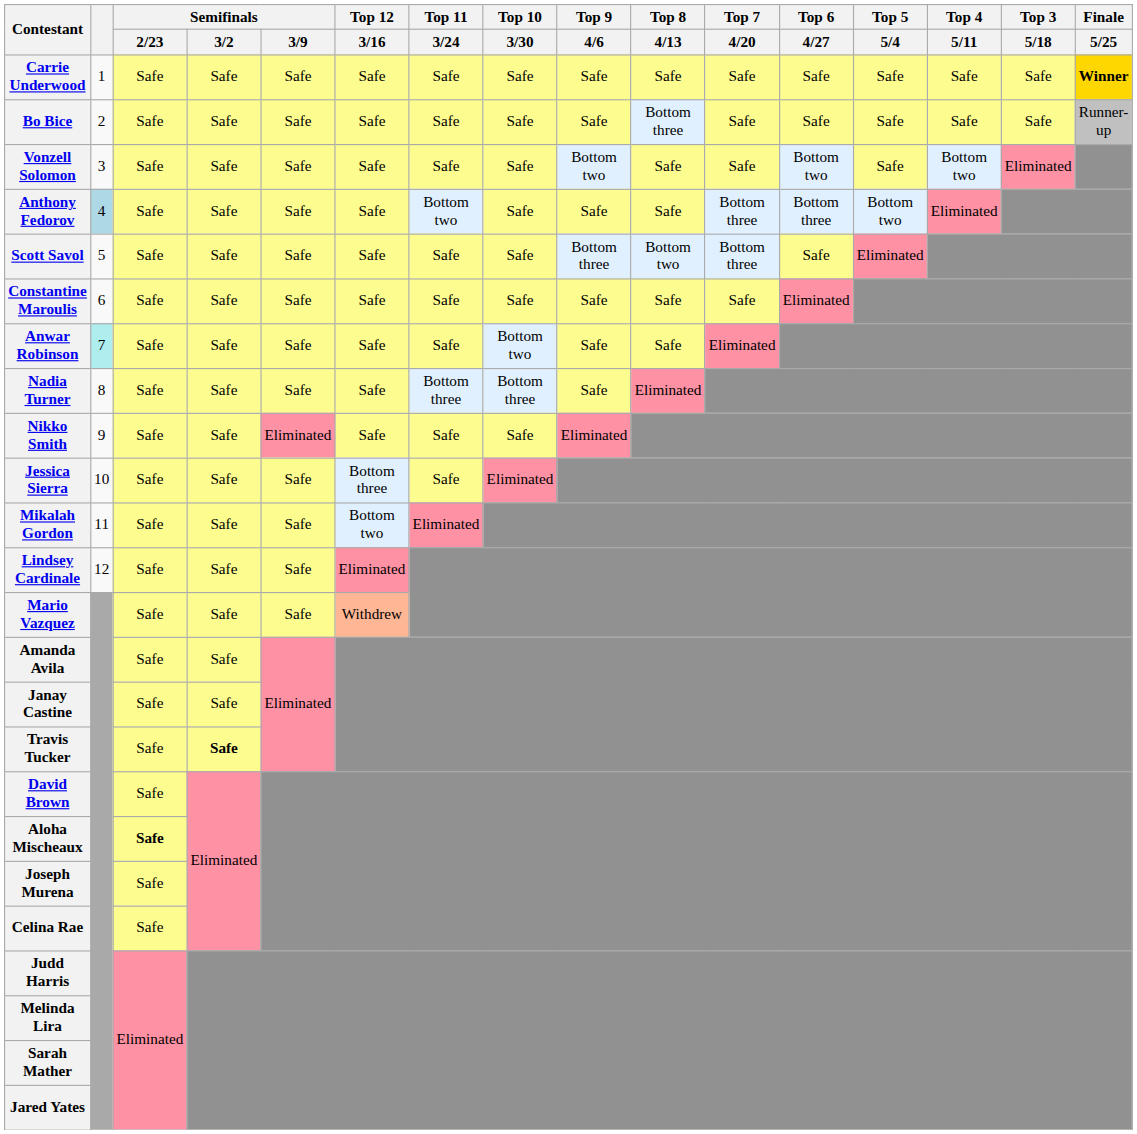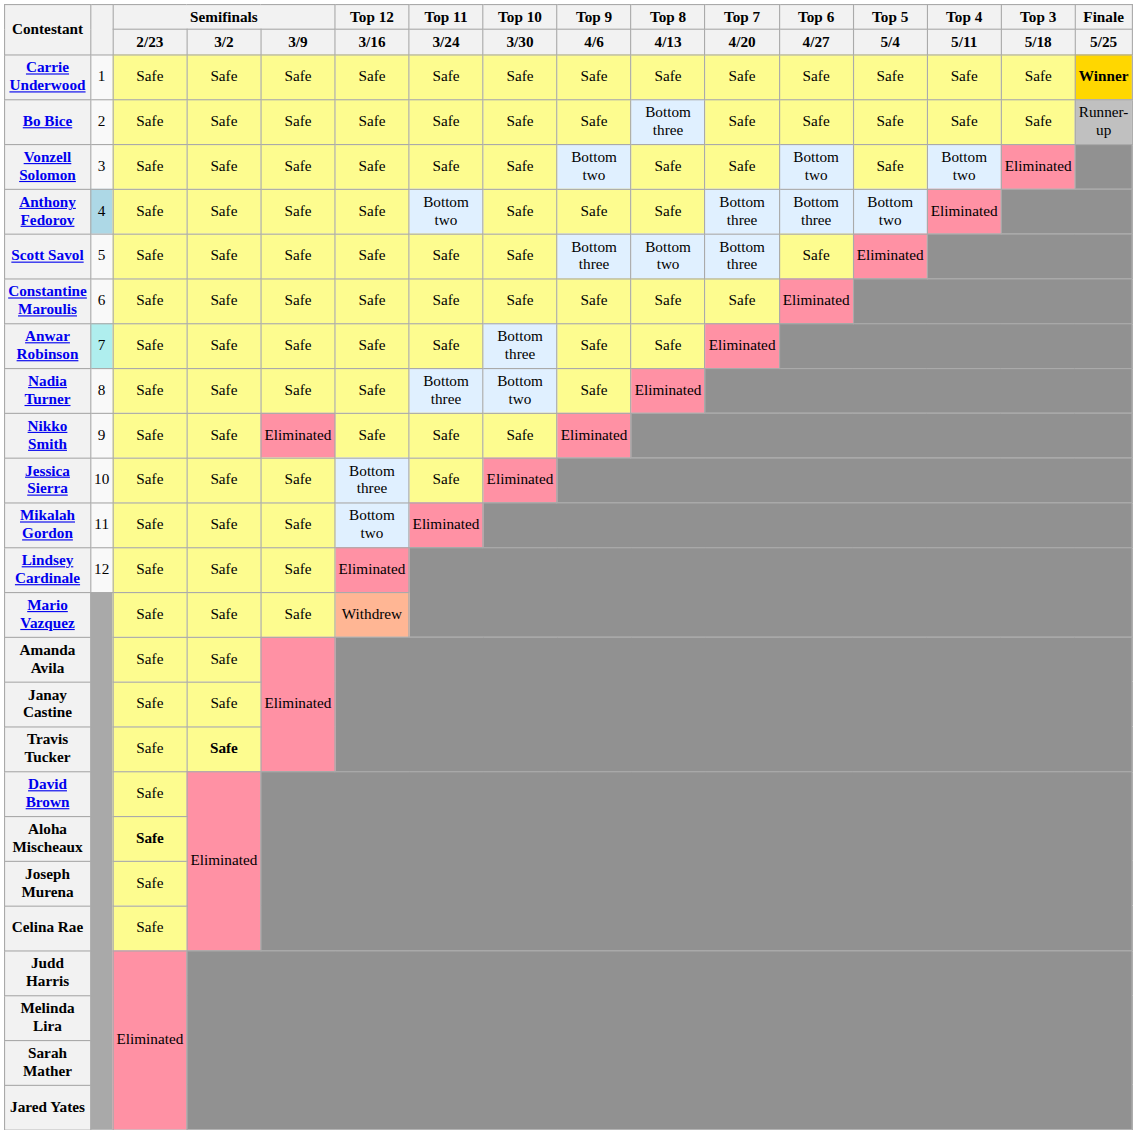Anwar Robinson | Top 10 / 3/30: Bottom two -> Bottom three
Nadia Turner | Top 10 / 3/30: Bottom three -> Bottom two
